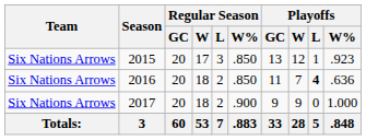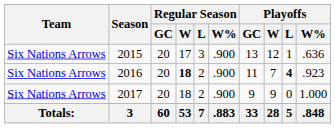2015 | Regular Season / W%: .850 -> .900
2015 | Playoffs / W%: .923 -> .636
2016 | Regular Season / W: normal -> bold
2016 | Regular Season / W%: .850 -> .900
2016 | Playoffs / W%: .636 -> .923
